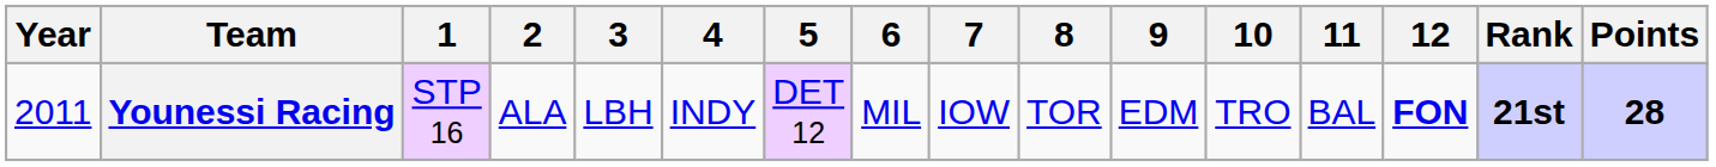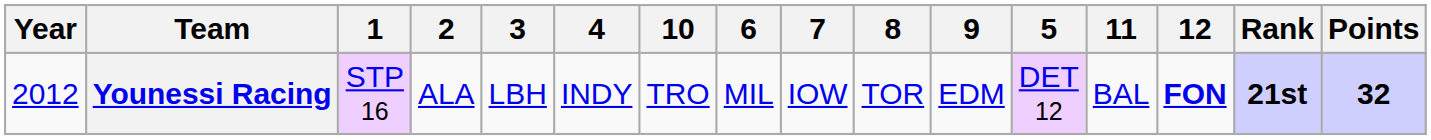columns swapped: 5 <-> 10
Younessi Racing | Year: 2011 -> 2012
Younessi Racing | Points: 28 -> 32
